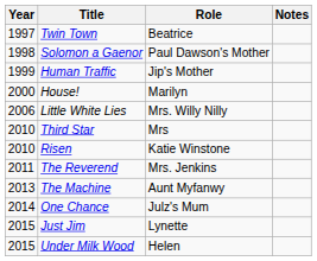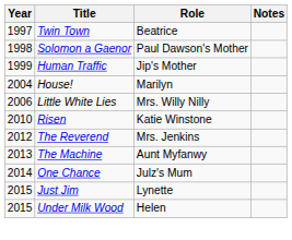House! | Year: 2000 -> 2004
- row: 2010 | Third Star | Mrs
The Reverend | Year: 2011 -> 2012
